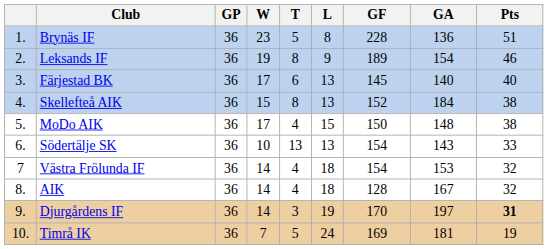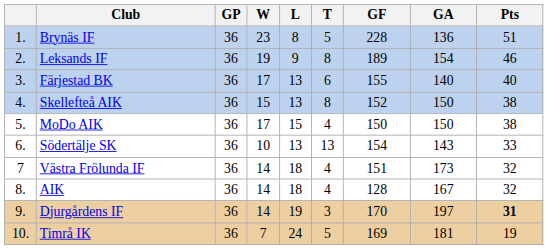columns swapped: T <-> L
Färjestad BK | GF: 145 -> 155
Skellefteå AIK | GA: 184 -> 150
MoDo AIK | GA: 148 -> 150
Västra Frölunda IF | GF: 154 -> 151
Västra Frölunda IF | GA: 153 -> 173
